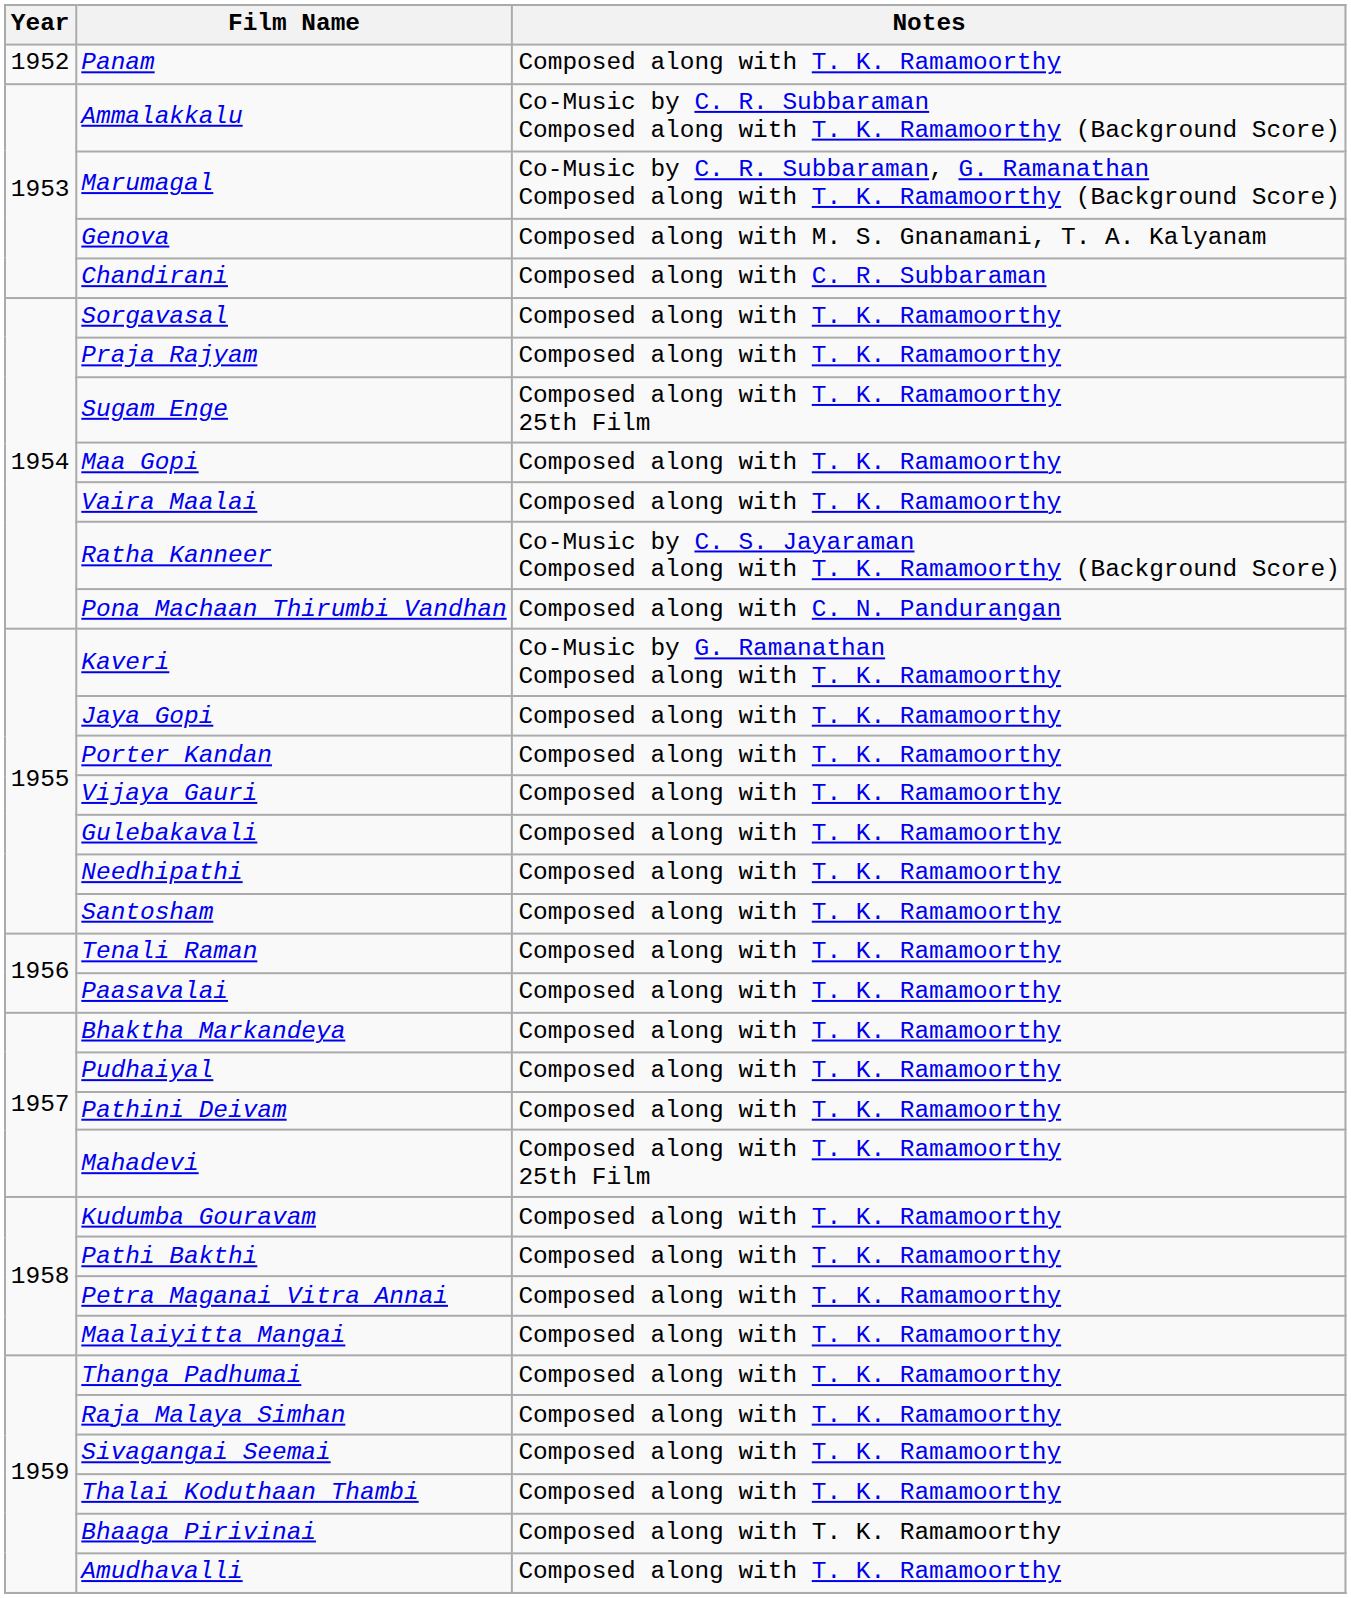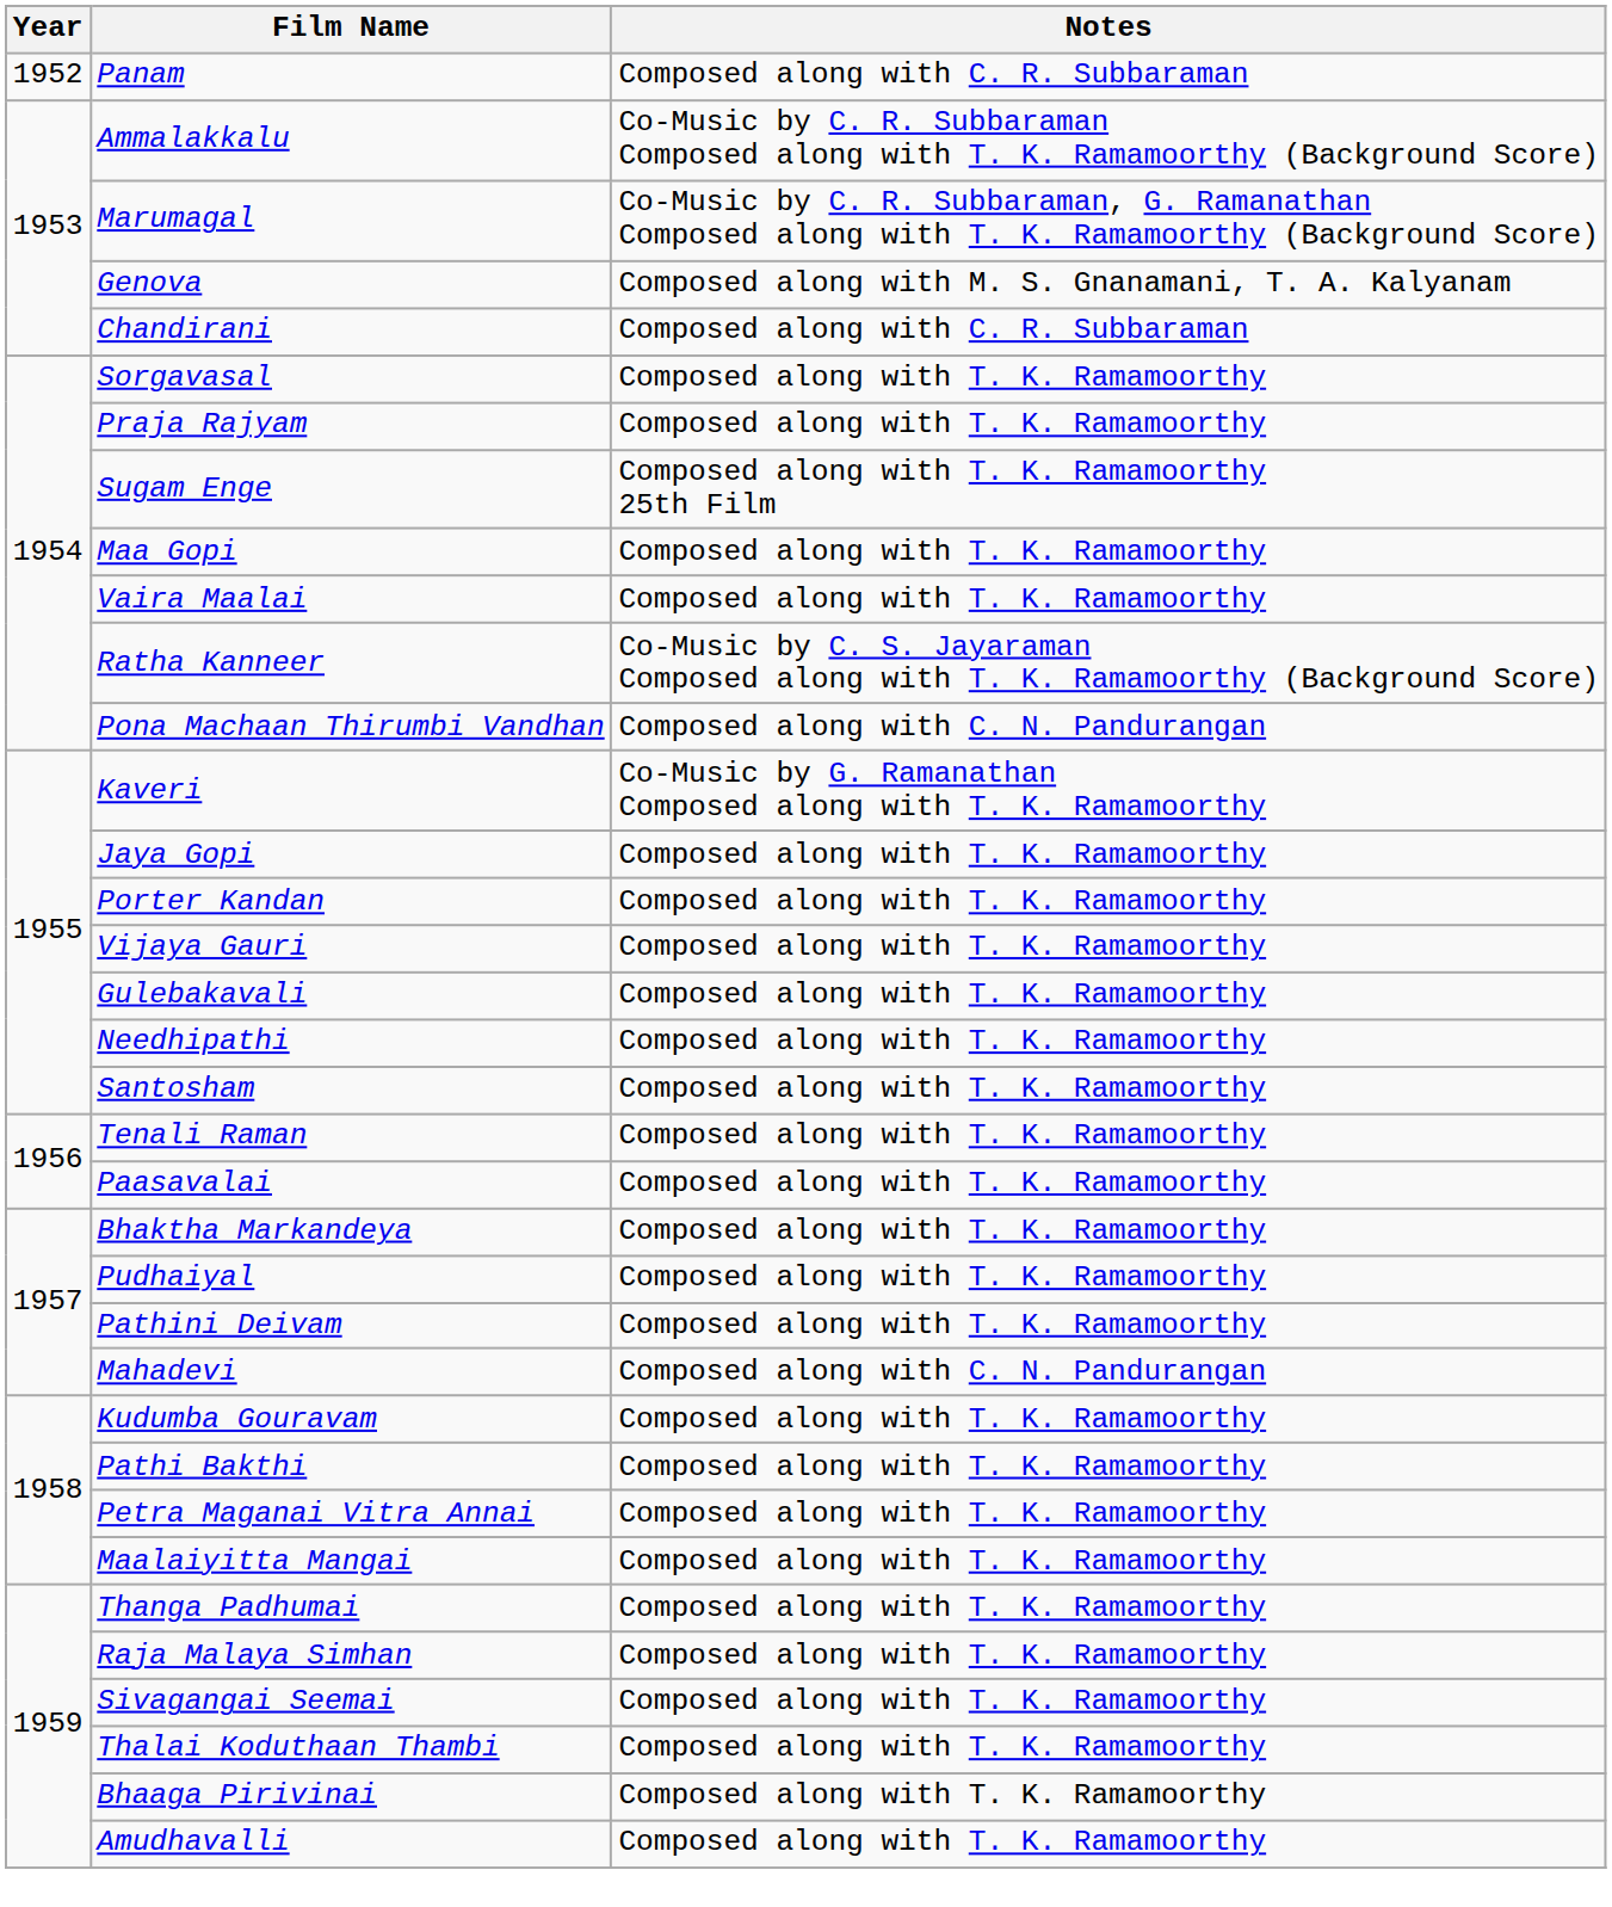Panam | Notes: Composed along with T. K. Ramamoorthy -> Composed along with C. R. Subbaraman
Mahadevi | Notes: Composed along with T. K. Ramamoorthy 25th Film -> Composed along with C. N. Pandurangan
